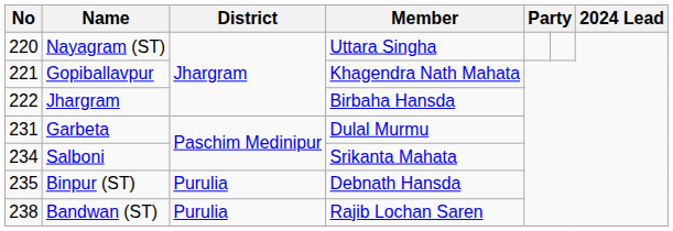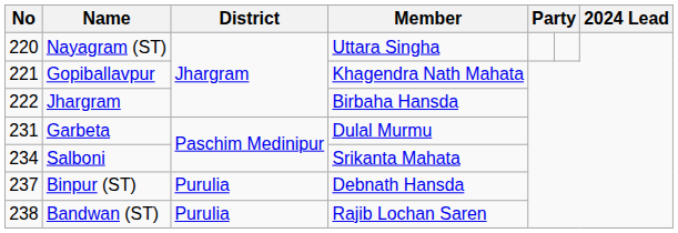Binpur (ST) | No: 235 -> 237
